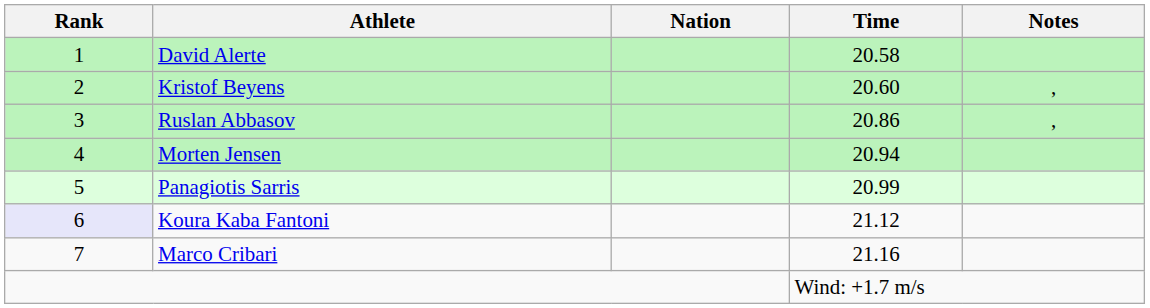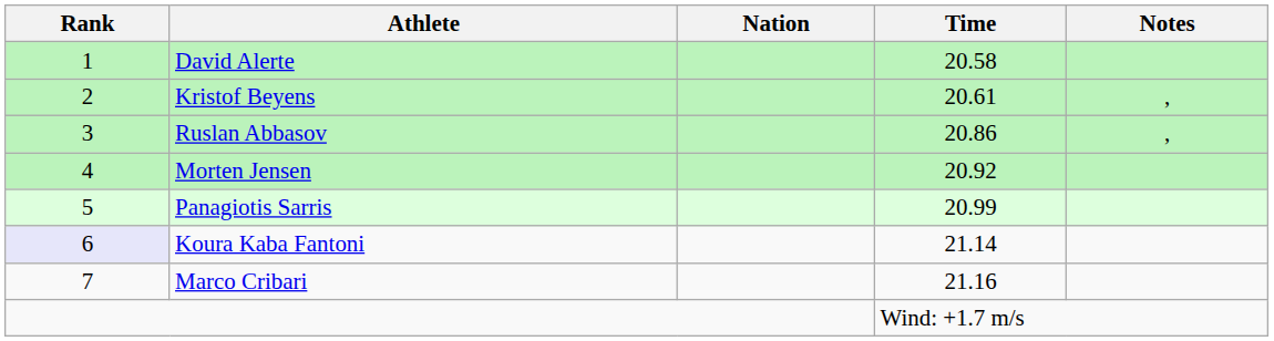Kristof Beyens | Time: 20.60 -> 20.61
Morten Jensen | Time: 20.94 -> 20.92
Koura Kaba Fantoni | Time: 21.12 -> 21.14
